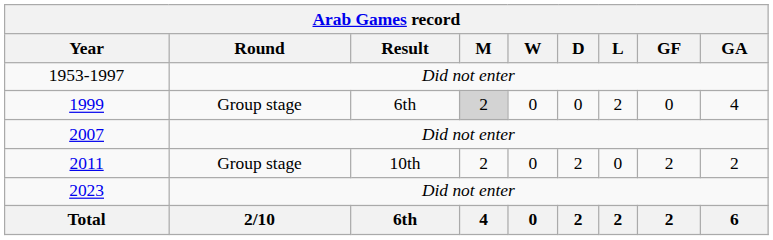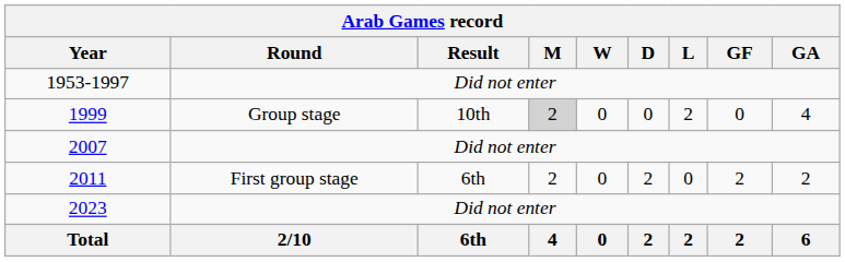1999 | Arab Games record / Result: 6th -> 10th
2011 | Arab Games record / Round: Group stage -> First group stage
2011 | Arab Games record / Result: 10th -> 6th
